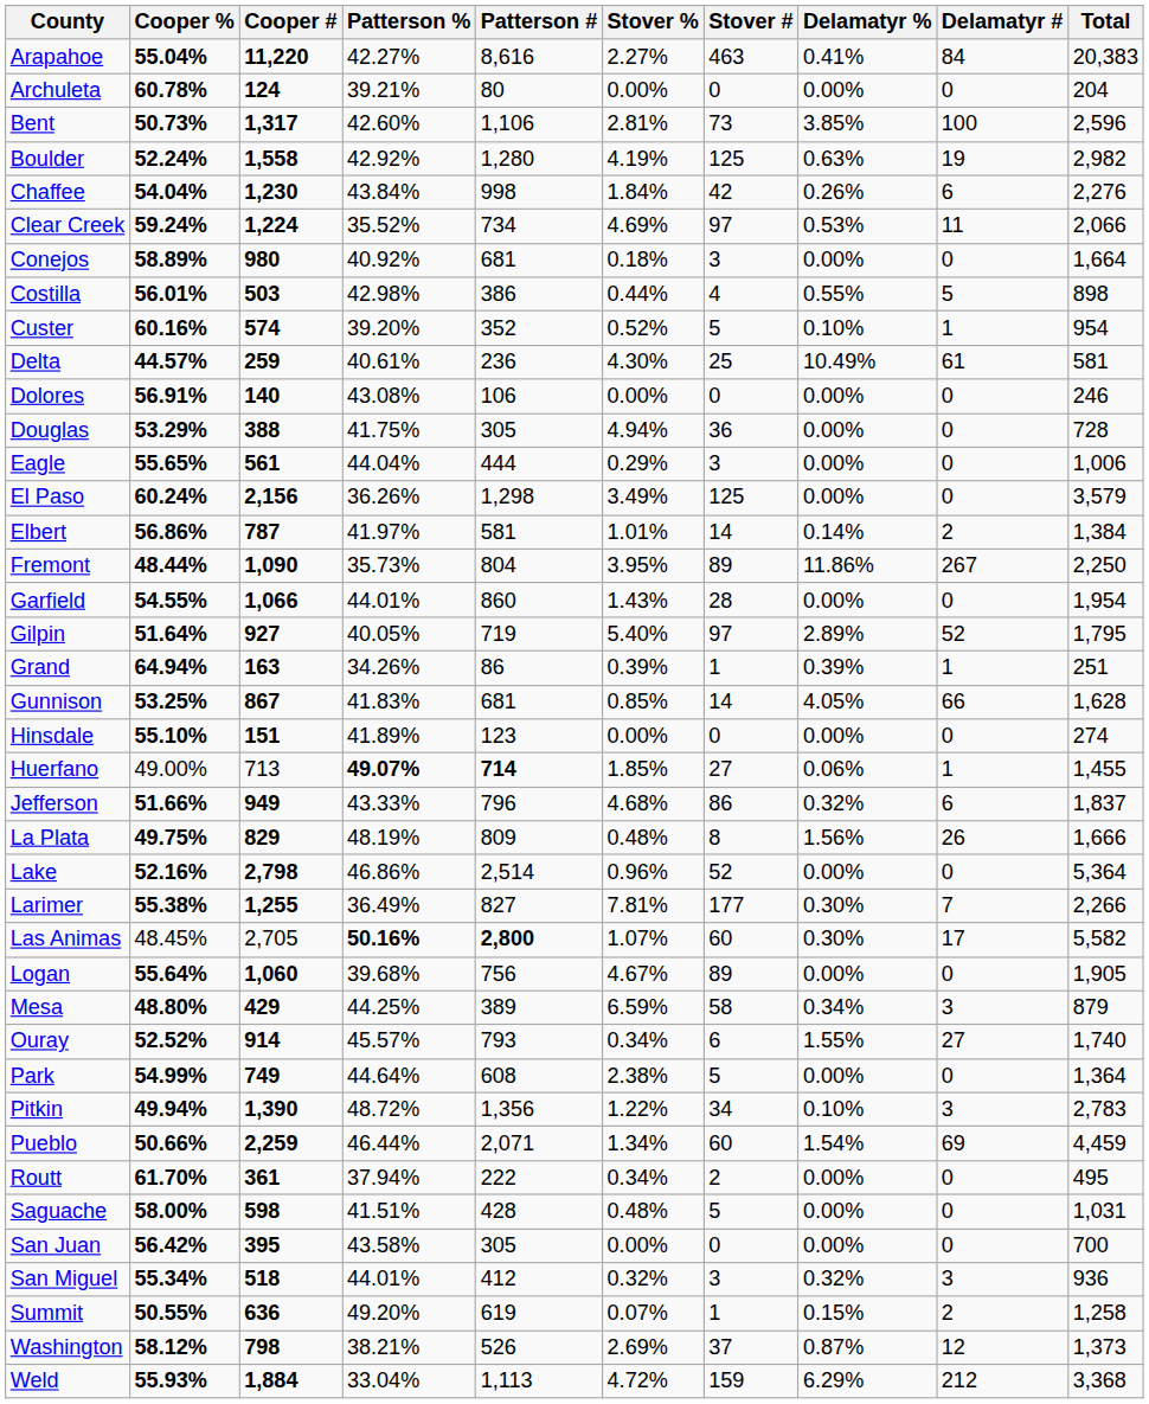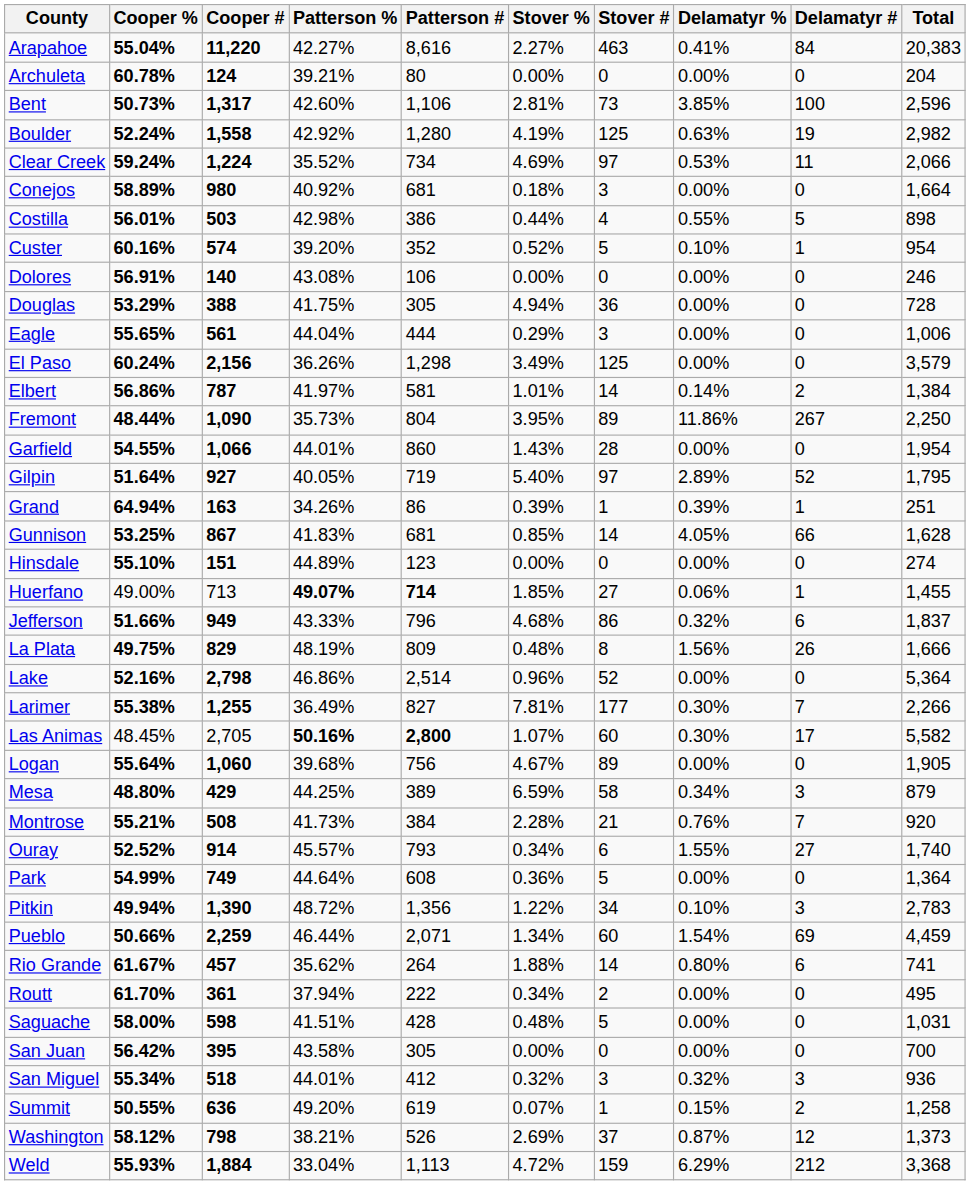- row: Chaffee | 54.04% | 1,230 | 43.84% | 998 | 1.84% | 42 | 0.26% | 6 | 2,276
- row: Delta | 44.57% | 259 | 40.61% | 236 | 4.30% | 25 | 10.49% | 61 | 581
Hinsdale | Patterson %: 41.89% -> 44.89%
+ row: Montrose | 55.21% | 508 | 41.73% | 384 | 2.28% | 21 | 0.76% | 7 | 920
Park | Stover %: 2.38% -> 0.36%
+ row: Rio Grande | 61.67% | 457 | 35.62% | 264 | 1.88% | 14 | 0.80% | 6 | 741
